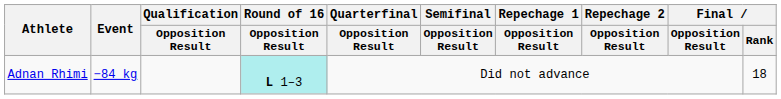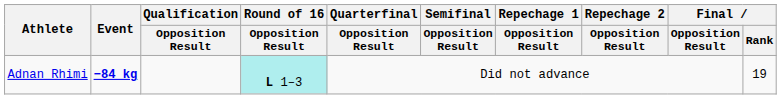Adnan Rhimi | Event: normal -> bold
Adnan Rhimi | Final / Rank: 18 -> 19
